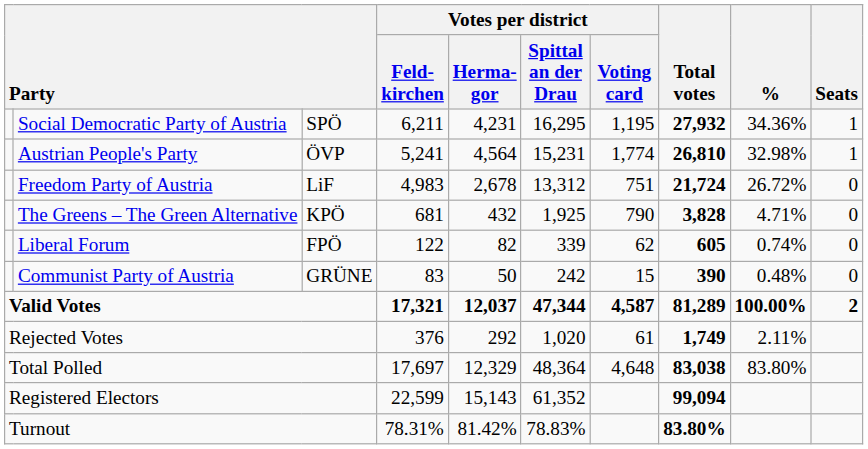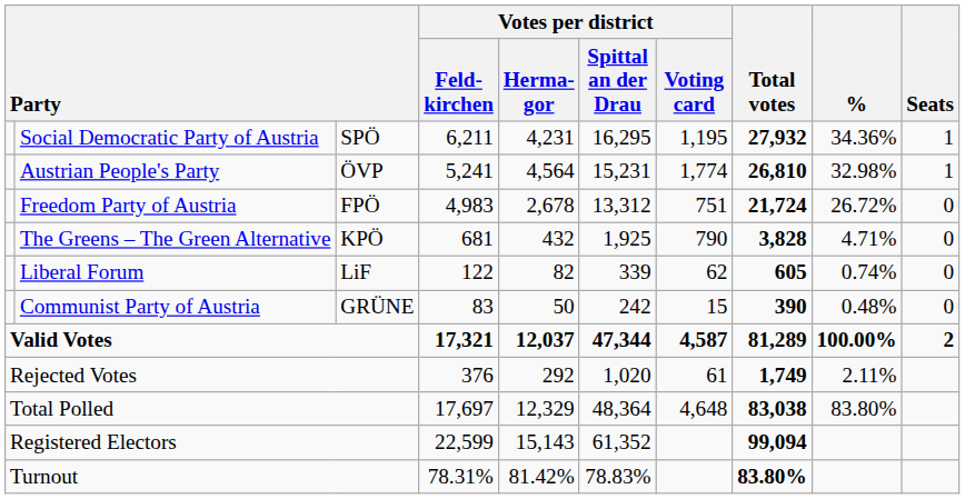Freedom Party of Austria | column 3: LiF -> FPÖ
Liberal Forum | column 3: FPÖ -> LiF
